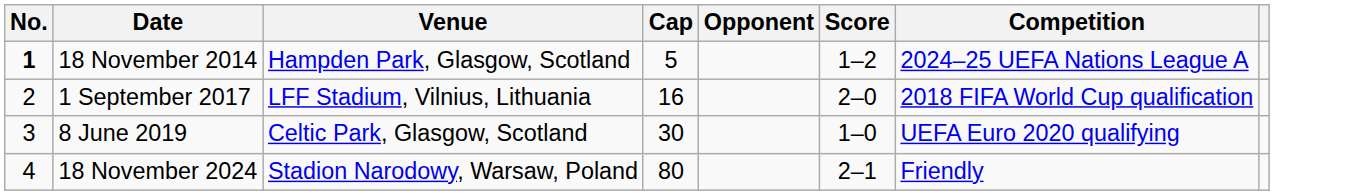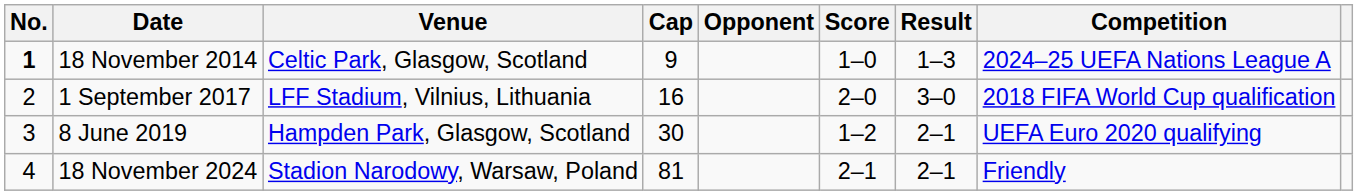+ column: Result | 1–3 | 3–0 | 2–1 | 2–1
18 November 2014 | Venue: Hampden Park, Glasgow, Scotland -> Celtic Park, Glasgow, Scotland
18 November 2014 | Cap: 5 -> 9
18 November 2014 | Score: 1–2 -> 1–0
8 June 2019 | Venue: Celtic Park, Glasgow, Scotland -> Hampden Park, Glasgow, Scotland
8 June 2019 | Score: 1–0 -> 1–2
18 November 2024 | Cap: 80 -> 81
